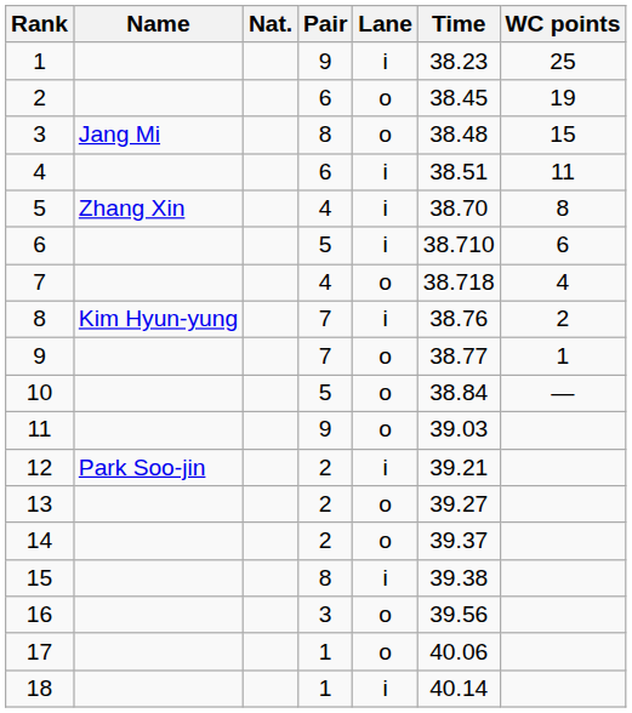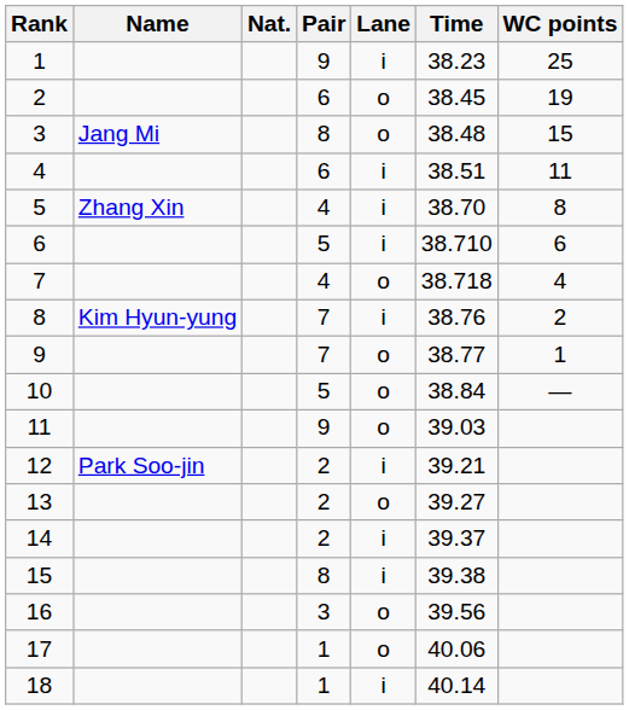14 | Lane: o -> i
